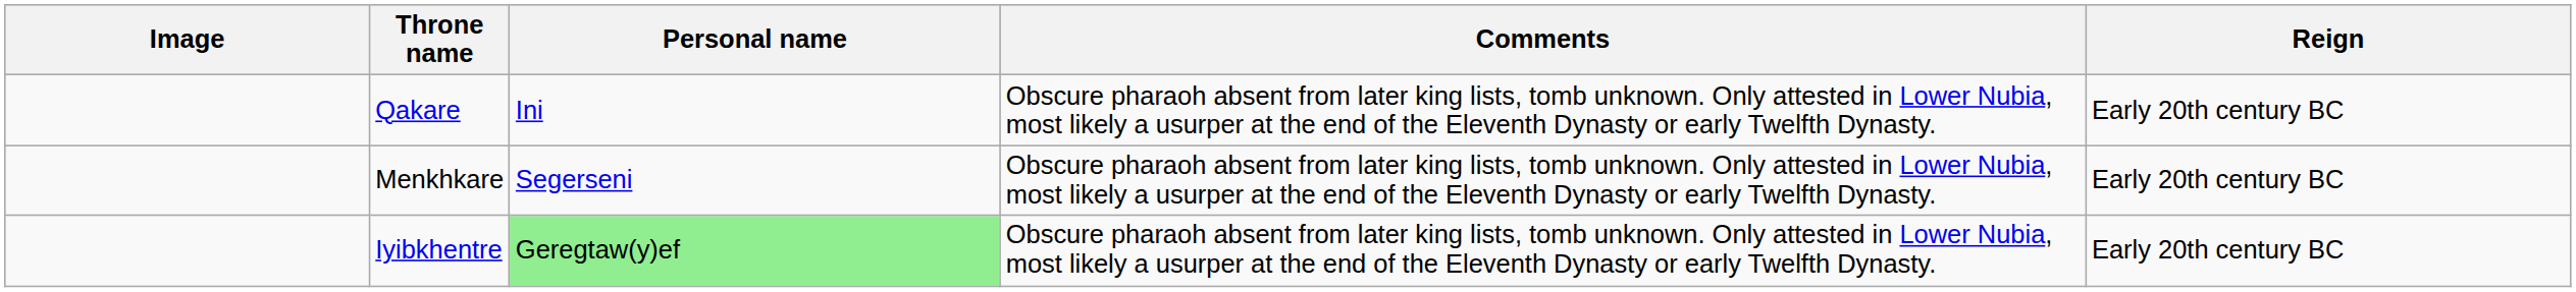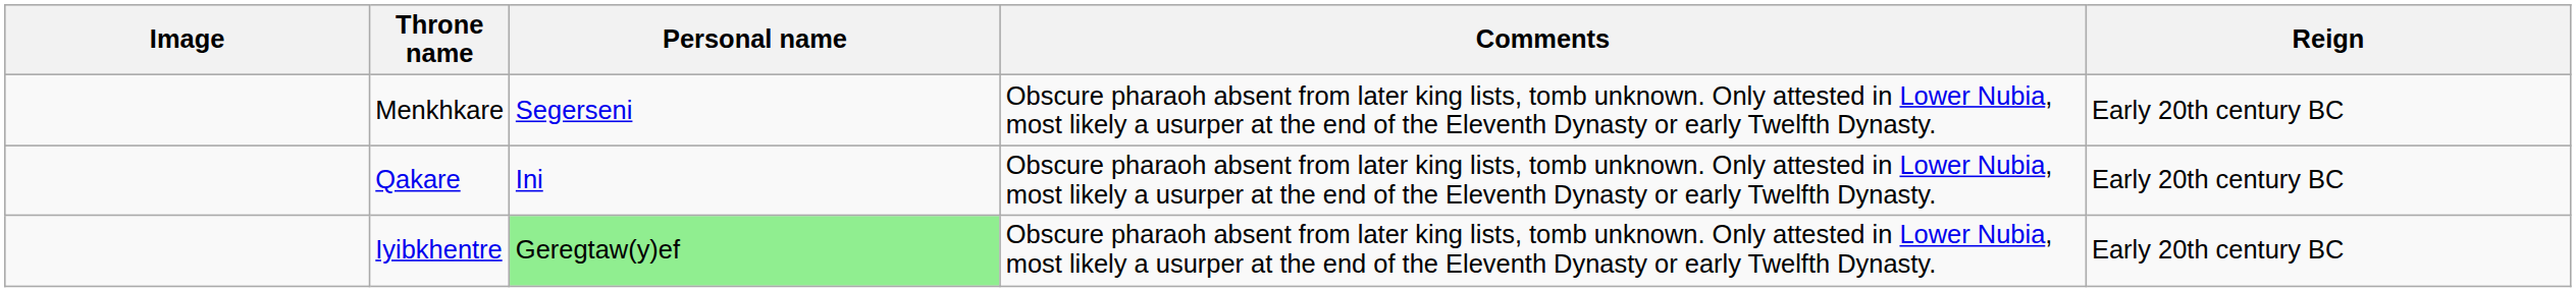rows swapped: Menkhkare <-> Qakare
